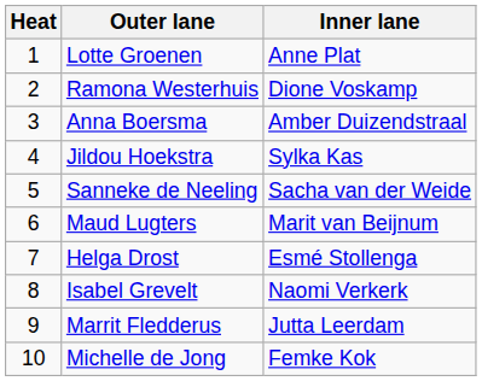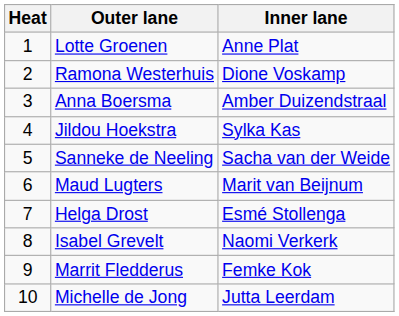Marrit Fledderus | Inner lane: Jutta Leerdam -> Femke Kok
Michelle de Jong | Inner lane: Femke Kok -> Jutta Leerdam
